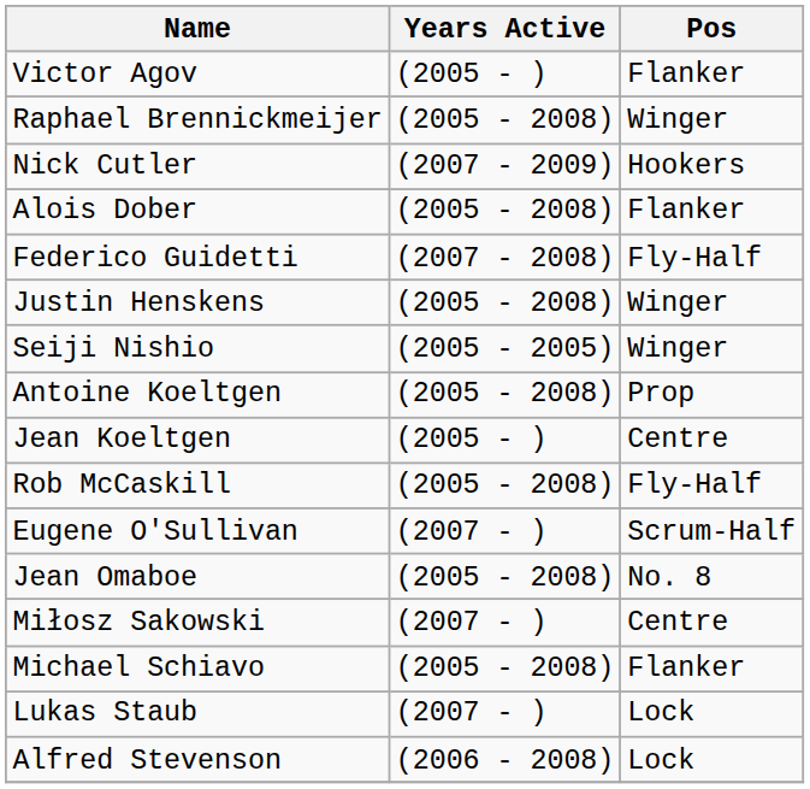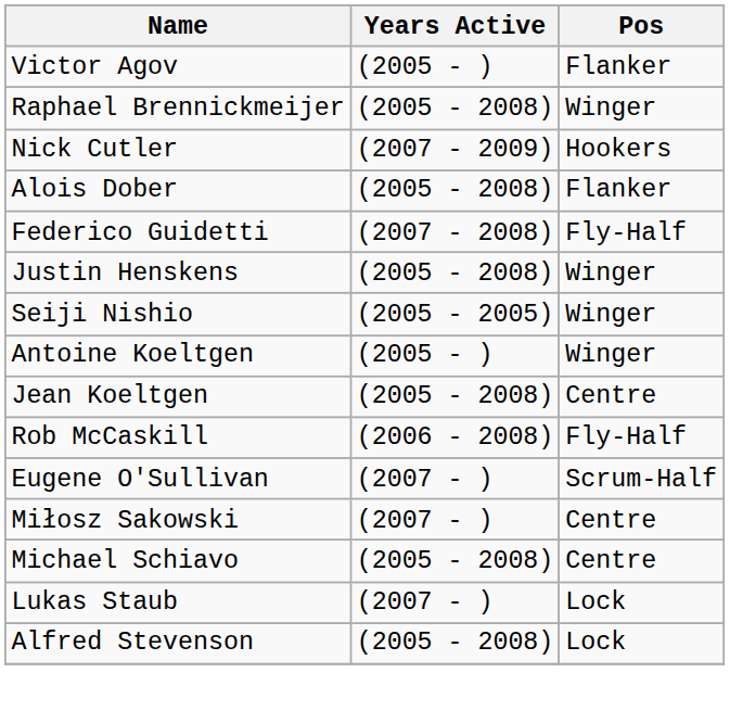Antoine Koeltgen | Years Active: (2005 - 2008) -> (2005 - )
Antoine Koeltgen | Pos: Prop -> Winger
Jean Koeltgen | Years Active: (2005 - ) -> (2005 - 2008)
Rob McCaskill | Years Active: (2005 - 2008) -> (2006 - 2008)
- row: Jean Omaboe | (2005 - 2008) | No. 8
Michael Schiavo | Pos: Flanker -> Centre
Alfred Stevenson | Years Active: (2006 - 2008) -> (2005 - 2008)
